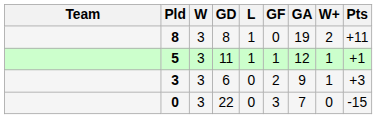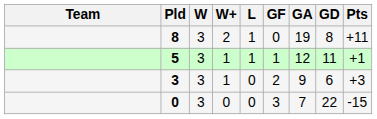columns swapped: W+ <-> GD
